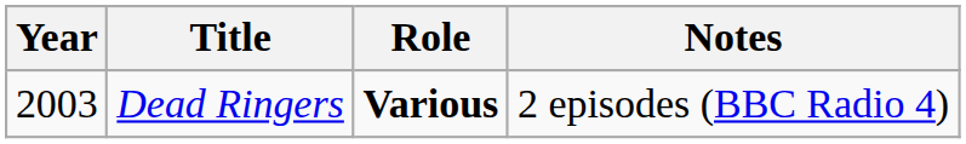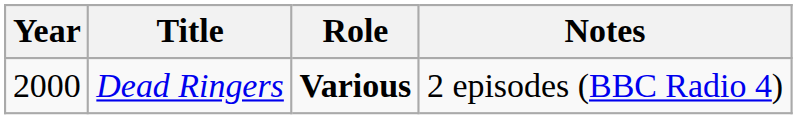Dead Ringers | Year: 2003 -> 2000
